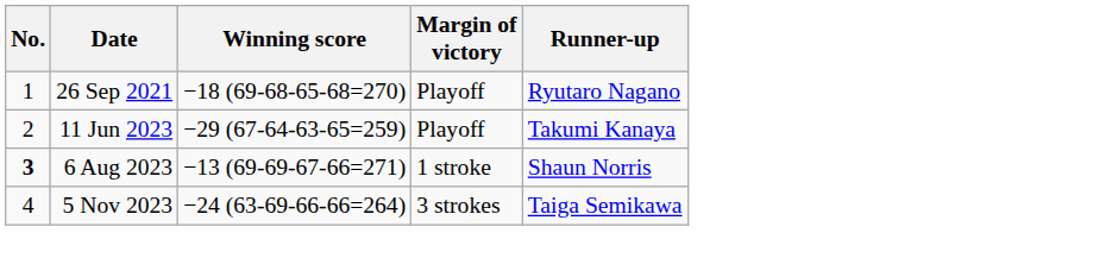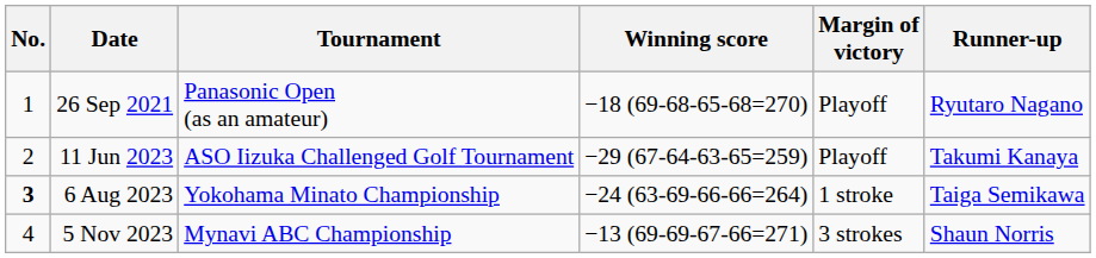+ column: Tournament | Panasonic Open (as an amateur) | ASO Iizuka Challenged Golf Tournament | Yokohama Minato Championship | Mynavi ABC Championship
6 Aug 2023 | Winning score: −13 (69-69-67-66=271) -> −24 (63-69-66-66=264)
6 Aug 2023 | Runner-up: Shaun Norris -> Taiga Semikawa
5 Nov 2023 | Winning score: −24 (63-69-66-66=264) -> −13 (69-69-67-66=271)
5 Nov 2023 | Runner-up: Taiga Semikawa -> Shaun Norris
